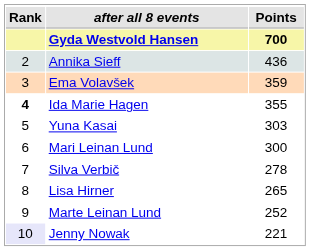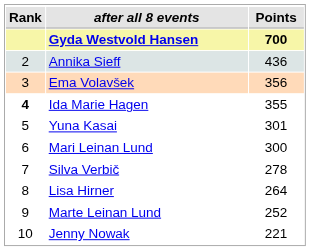Ema Volavšek | Points: 359 -> 356
Yuna Kasai | Points: 303 -> 301
Lisa Hirner | Points: 265 -> 264
Jenny Nowak | Rank: lavender background -> no background
